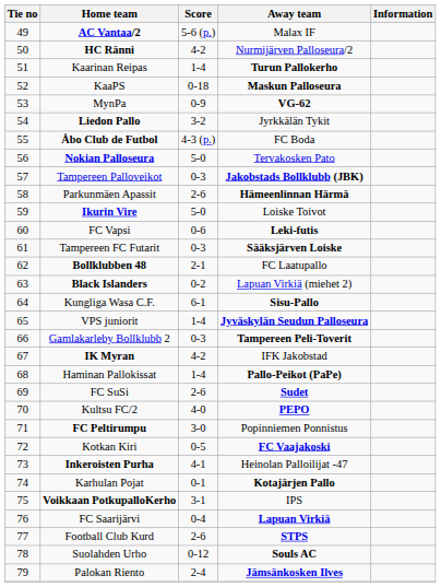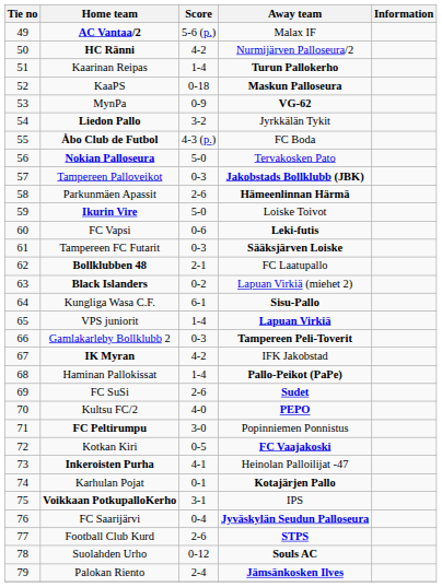VPS juniorit | Away team: Jyväskylän Seudun Palloseura -> Lapuan Virkiä
FC Saarijärvi | Away team: Lapuan Virkiä -> Jyväskylän Seudun Palloseura
